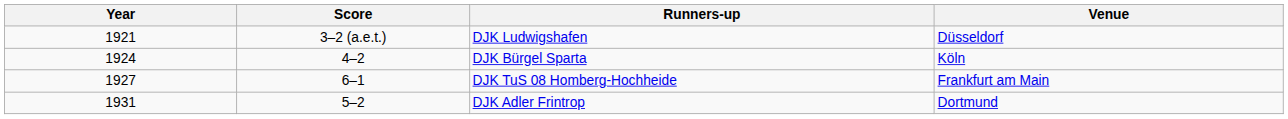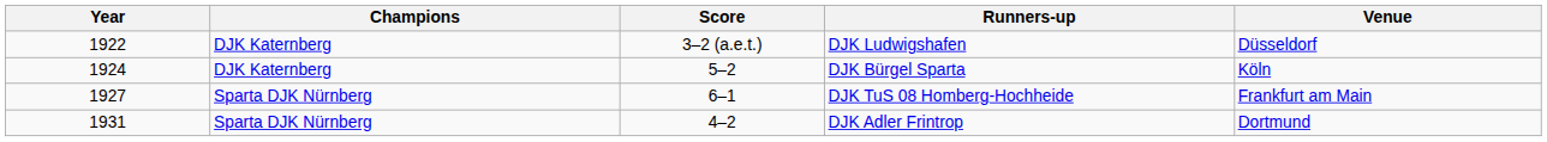+ column: Champions | DJK Katernberg | DJK Katernberg | Sparta DJK Nürnberg | Sparta DJK Nürnberg
DJK Ludwigshafen | Year: 1921 -> 1922
DJK Bürgel Sparta | Score: 4–2 -> 5–2
DJK Adler Frintrop | Score: 5–2 -> 4–2
